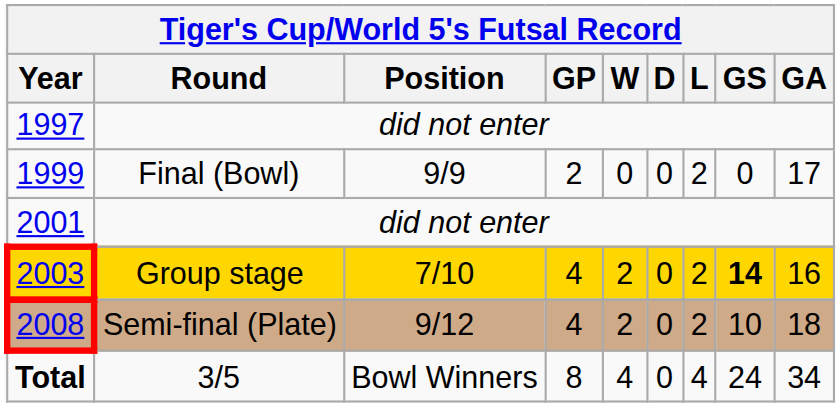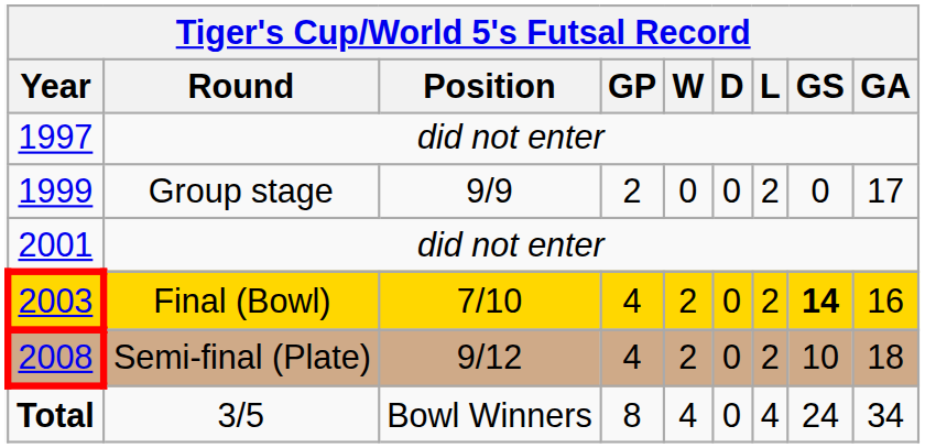1999 | Round: Final (Bowl) -> Group stage
2003 | Round: Group stage -> Final (Bowl)
